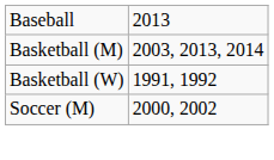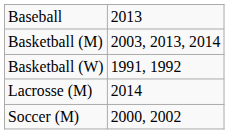+ row: Lacrosse (M) | 2014
